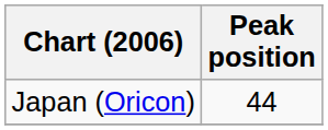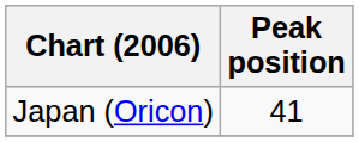Japan (Oricon) | Peak position: 44 -> 41
